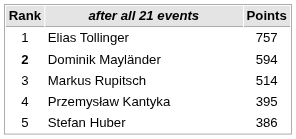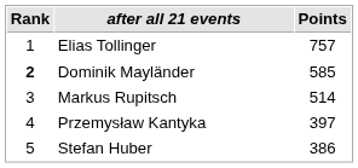Dominik Mayländer | Points: 594 -> 585
Przemysław Kantyka | Points: 395 -> 397
